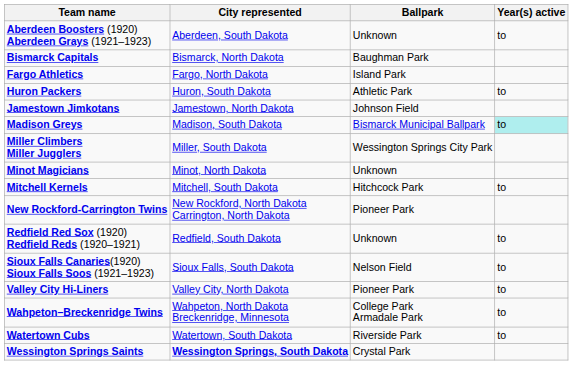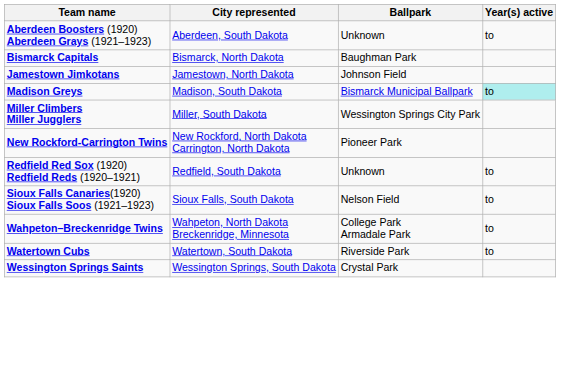- row: Fargo Athletics | Fargo, North Dakota | Island Park
- row: Huron Packers | Huron, South Dakota | Athletic Park | to
- row: Minot Magicians | Minot, North Dakota | Unknown
- row: Mitchell Kernels | Mitchell, South Dakota | Hitchcock Park | to
- row: Valley City Hi-Liners | Valley City, North Dakota | Pioneer Park | to
Wessington Springs Saints | City represented: bold -> normal
